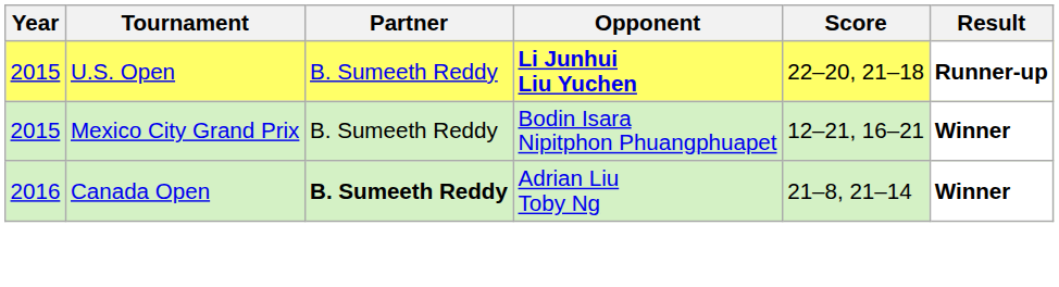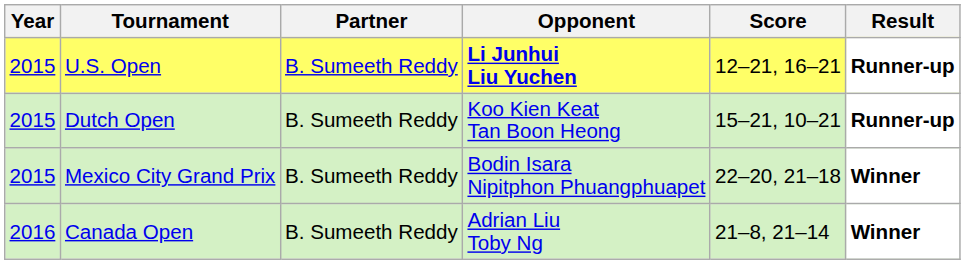U.S. Open | Score: 22–20, 21–18 -> 12–21, 16–21
+ row: 2015 | Dutch Open | B. Sumeeth Reddy | Koo Kien Keat Tan Boon Heong | 15–21, 10–21 | Runner-up
Mexico City Grand Prix | Score: 12–21, 16–21 -> 22–20, 21–18
Canada Open | Partner: bold -> normal
